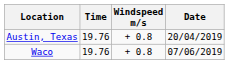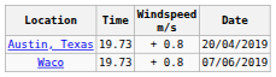Austin, Texas | Time: 19.76 -> 19.73
Waco | Time: 19.76 -> 19.73
